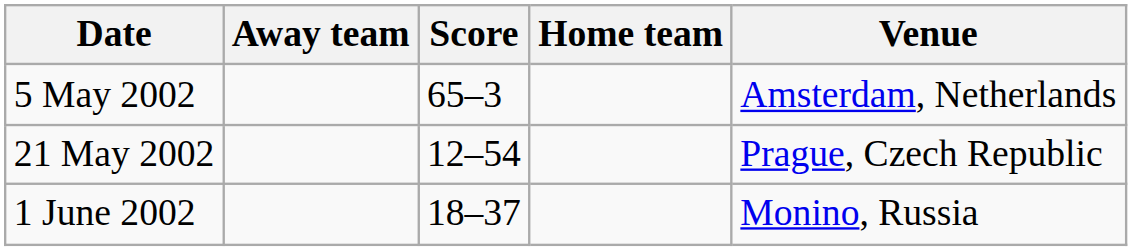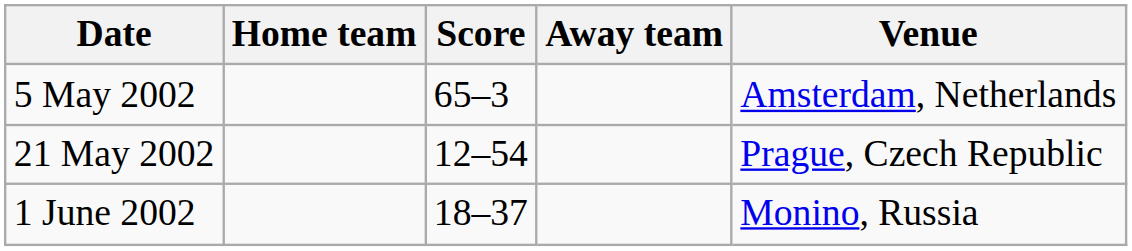columns swapped: Home team <-> Away team
